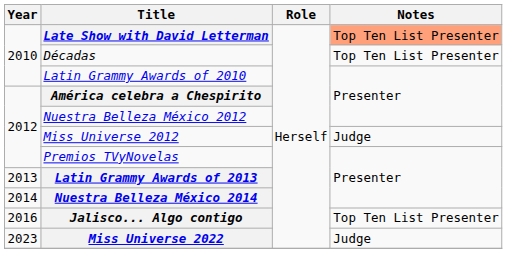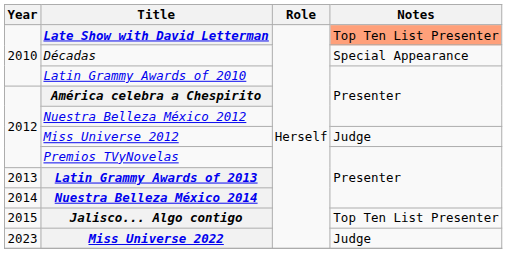Décadas | Notes: Top Ten List Presenter -> Special Appearance
Jalisco... Algo contigo | Year: 2016 -> 2015
